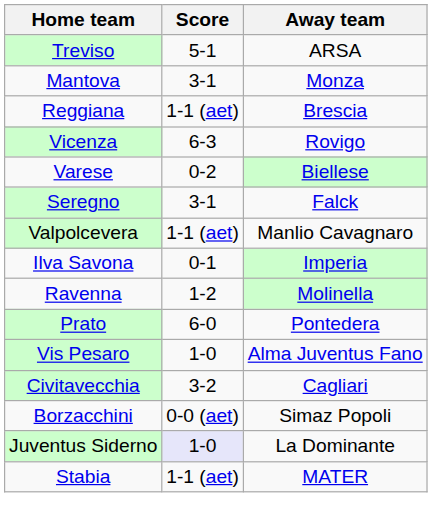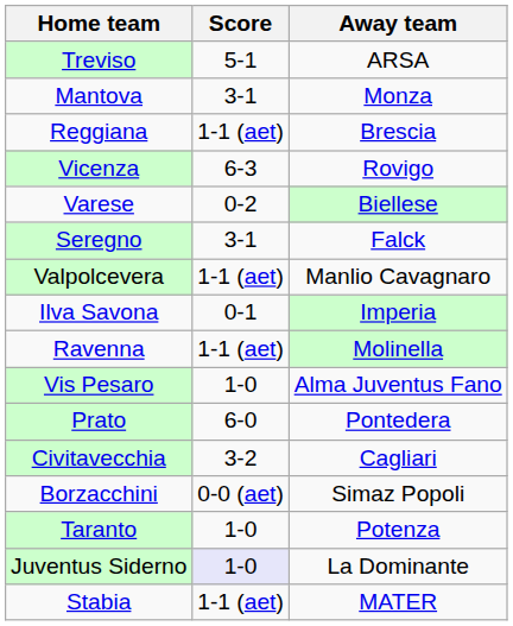Ravenna | Score: 1-2 -> 1-1 (aet)
rows swapped: Prato <-> Vis Pesaro
+ row: Taranto | 1-0 | Potenza
